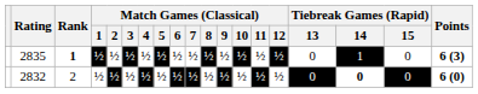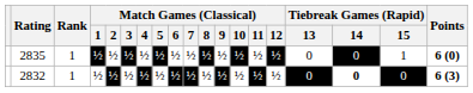2835 | Rank: bold -> normal
2835 | Tiebreak Games (Rapid) / 14: 1 -> 0
2835 | Tiebreak Games (Rapid) / 15: 0 -> 1
2835 | Points: 6 (3) -> 6 (0)
2832 | Rank: 2 -> 1
2832 | Points: 6 (0) -> 6 (3)
